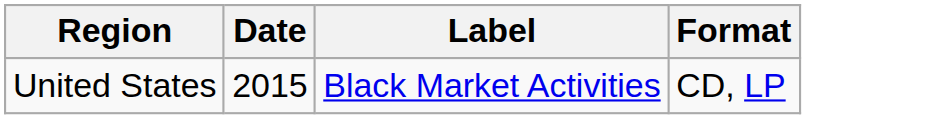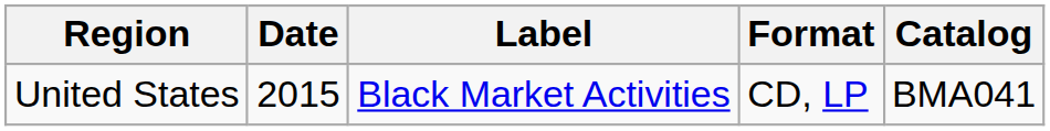+ column: Catalog | BMA041
